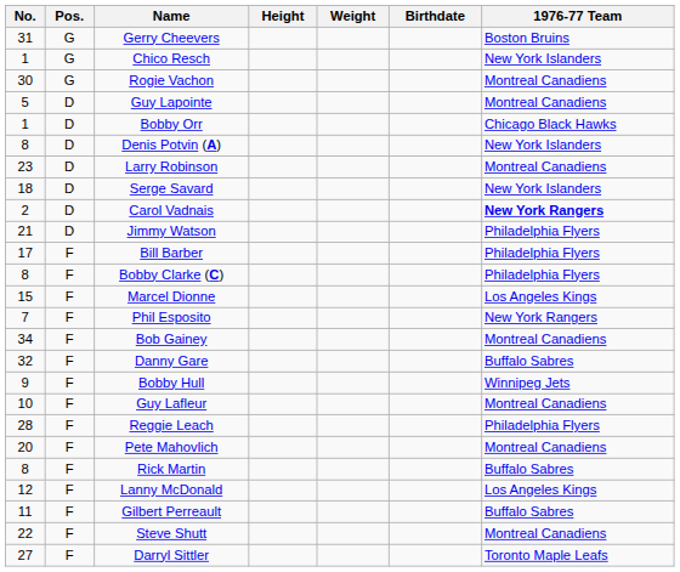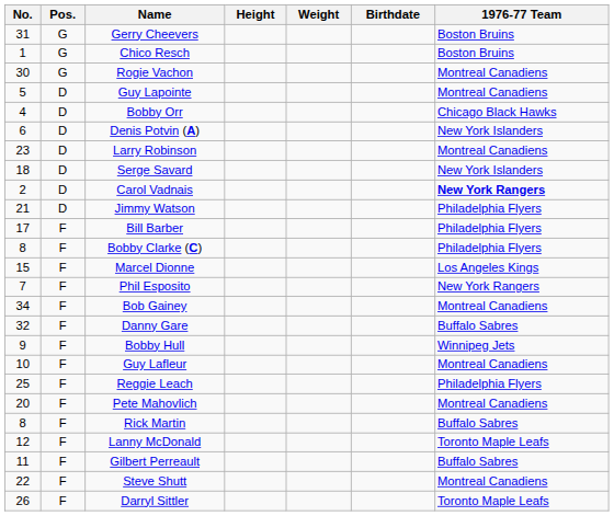Chico Resch | 1976-77 Team: New York Islanders -> Boston Bruins
Bobby Orr | No.: 1 -> 4
Denis Potvin (A) | No.: 8 -> 6
Reggie Leach | No.: 28 -> 25
Lanny McDonald | 1976-77 Team: Los Angeles Kings -> Toronto Maple Leafs
Darryl Sittler | No.: 27 -> 26
